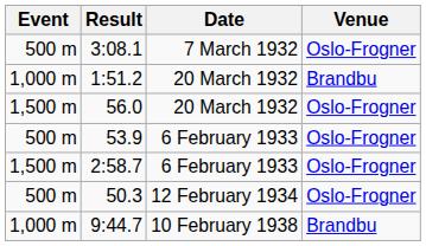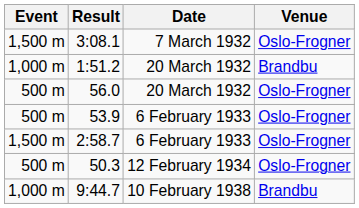3:08.1 | Event: 500 m -> 1,500 m
56.0 | Event: 1,500 m -> 500 m
